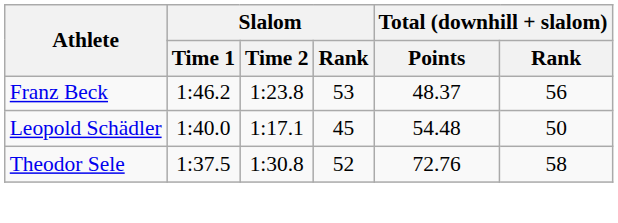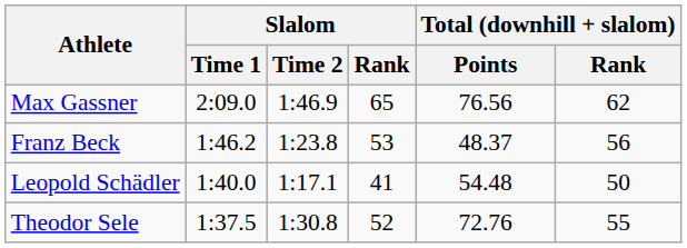+ row: Max Gassner | 2:09.0 | 1:46.9 | 65 | 76.56 | 62
Leopold Schädler | Slalom / Rank: 45 -> 41
Theodor Sele | Total (downhill + slalom) / Rank: 58 -> 55
